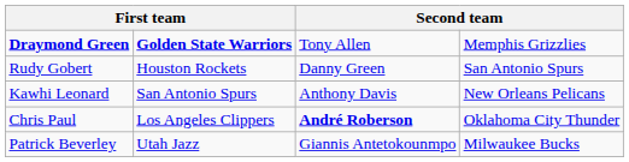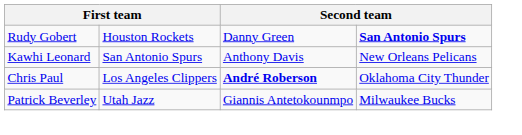- row: Draymond Green | Golden State Warriors | Tony Allen | Memphis Grizzlies
Rudy Gobert | column 4: normal -> bold
